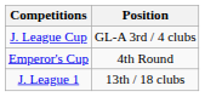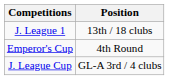rows swapped: J. League 1 <-> J. League Cup
